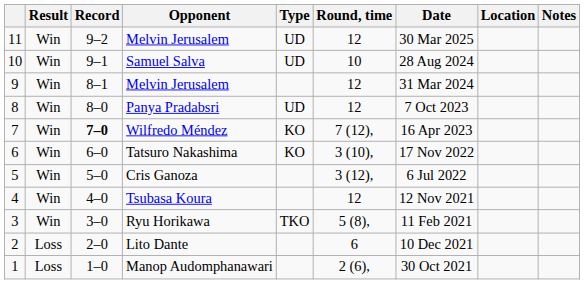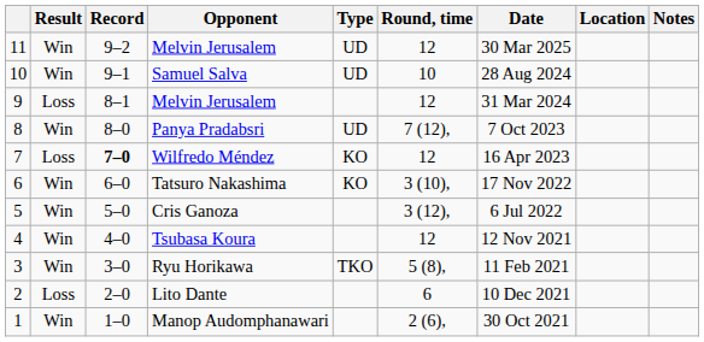9 / Melvin Jerusalem | Result: Win -> Loss
Panya Pradabsri | Round, time: 12 -> 7 (12),
Wilfredo Méndez | Result: Win -> Loss
Wilfredo Méndez | Round, time: 7 (12), -> 12
Manop Audomphanawari | Result: Loss -> Win
